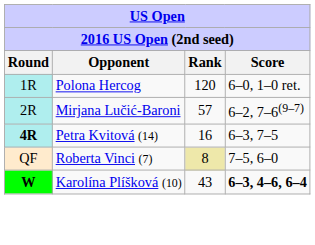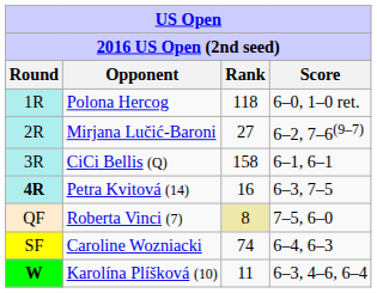Polona Hercog | Rank: 120 -> 118
Mirjana Lučić-Baroni | Rank: 57 -> 27
+ row: 3R | CiCi Bellis (Q) | 158 | 6–1, 6–1
+ row: SF | Caroline Wozniacki | 74 | 6–4, 6–3
Karolína Plíšková (10) | Rank: 43 -> 11
Karolína Plíšková (10) | Score: bold -> normal
